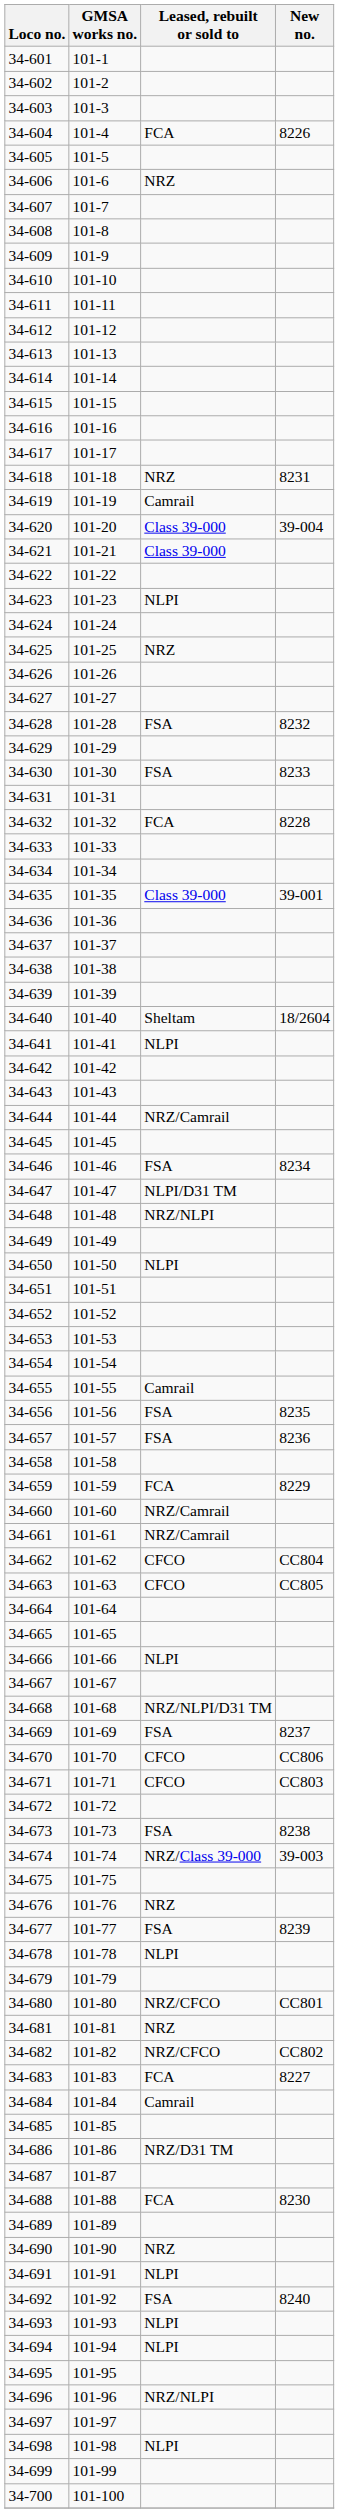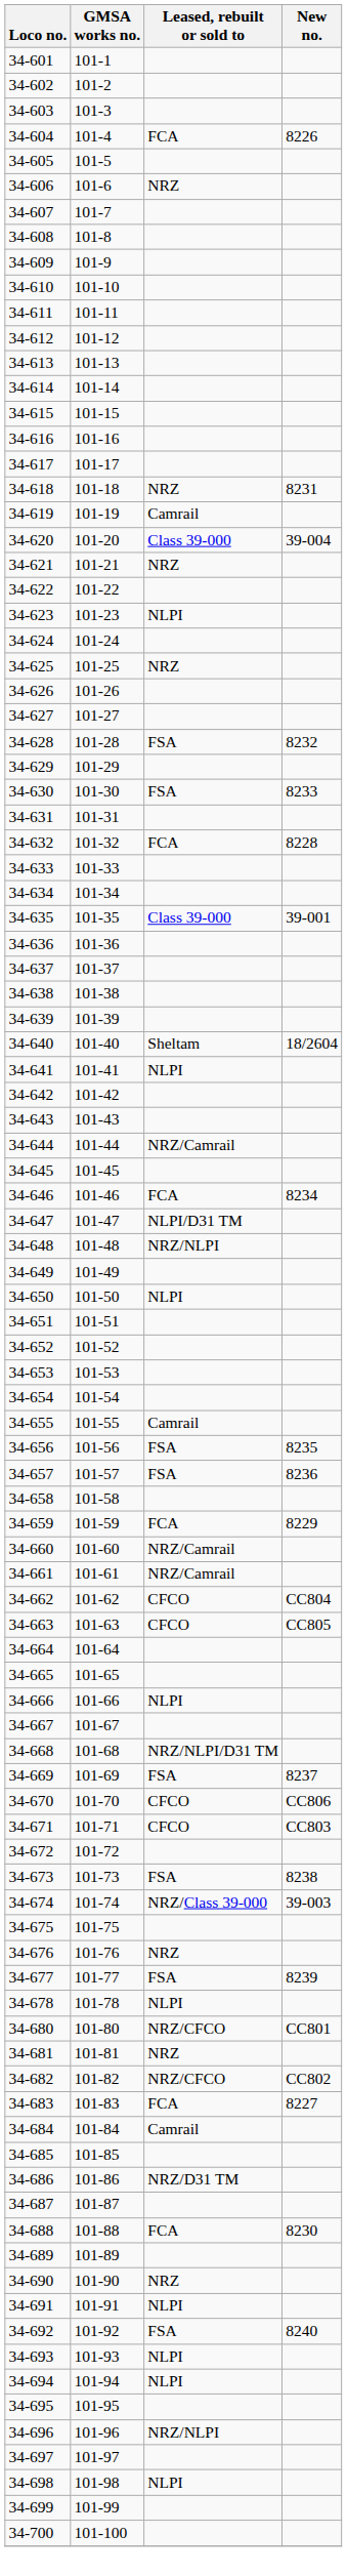34-621 | Leased, rebuilt or sold to: Class 39-000 -> NRZ
34-646 | Leased, rebuilt or sold to: FSA -> FCA
- row: 34-679 | 101-79
